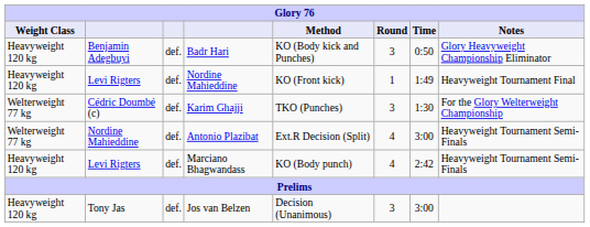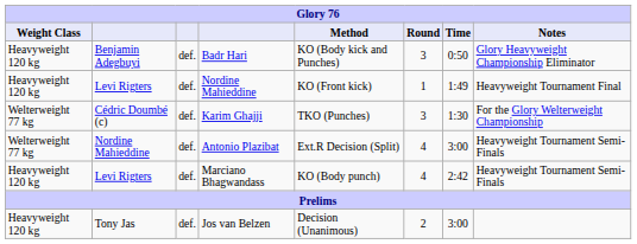Jos van Belzen | Round: 3 -> 2
